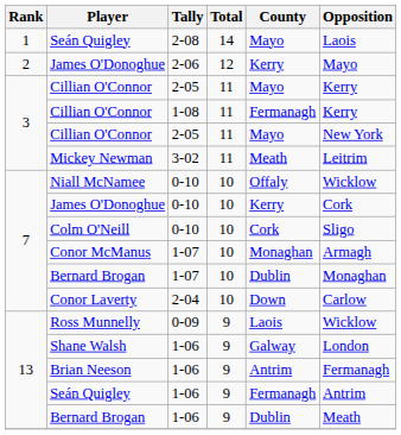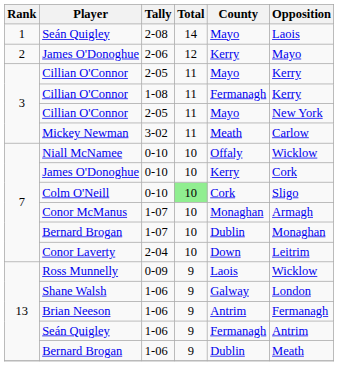Mickey Newman | Opposition: Leitrim -> Carlow
Colm O'Neill | Total: no background -> lightgreen background
Conor Laverty | Opposition: Carlow -> Leitrim
